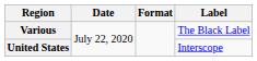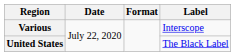Various | Label: The Black Label -> Interscope
United States | Label: Interscope -> The Black Label
